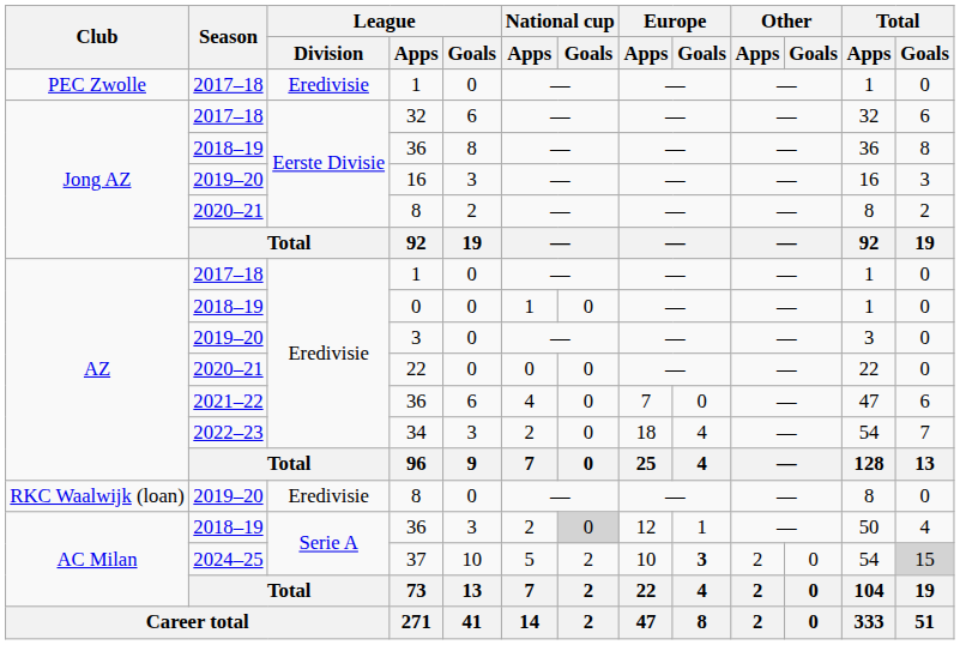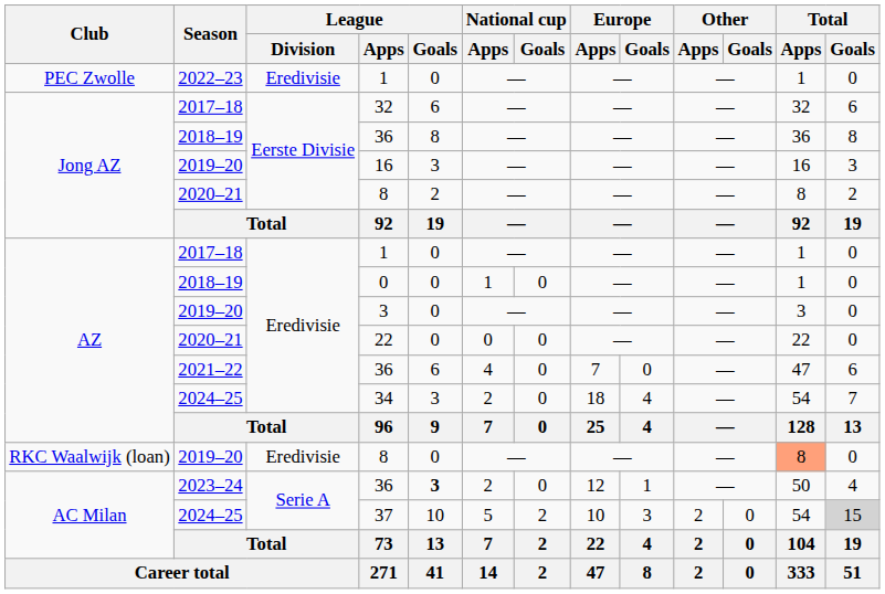PEC Zwolle / 1 | Season: 2017–18 -> 2022–23
34 | Season: 2022–23 -> 2024–25
RKC Waalwijk (loan) / 8 | Total / Apps: no background -> lightsalmon background
AC Milan / 36 | Season: 2018–19 -> 2023–24
AC Milan / 36 | League / Goals: normal -> bold
AC Milan / 36 | National cup / Goals: lightgrey background -> no background
37 | Europe / Goals: bold -> normal
